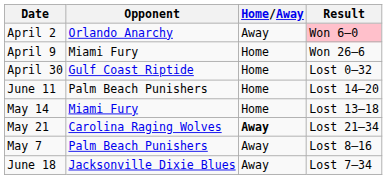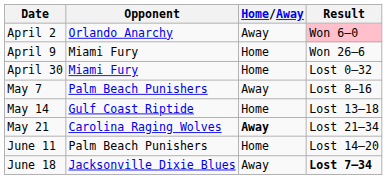April 30 | Opponent: Gulf Coast Riptide -> Miami Fury
rows swapped: May 7 <-> June 11
May 14 | Opponent: Miami Fury -> Gulf Coast Riptide
June 18 | Result: normal -> bold
